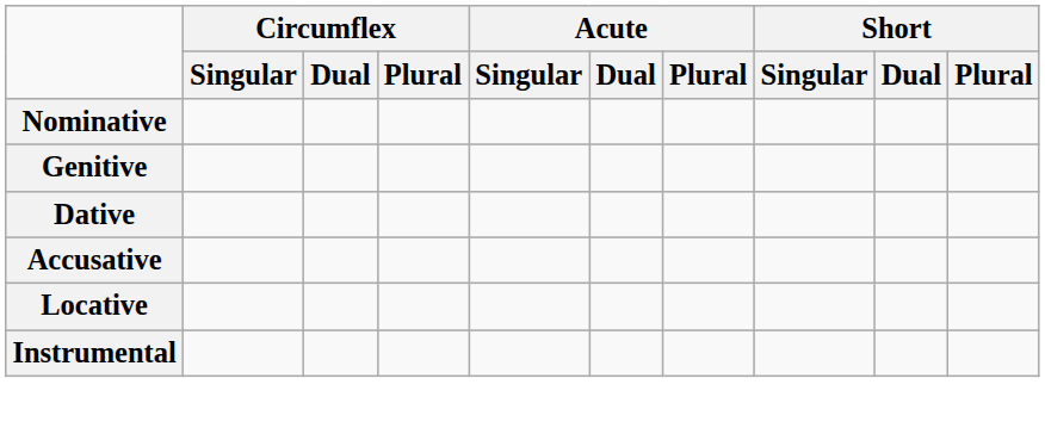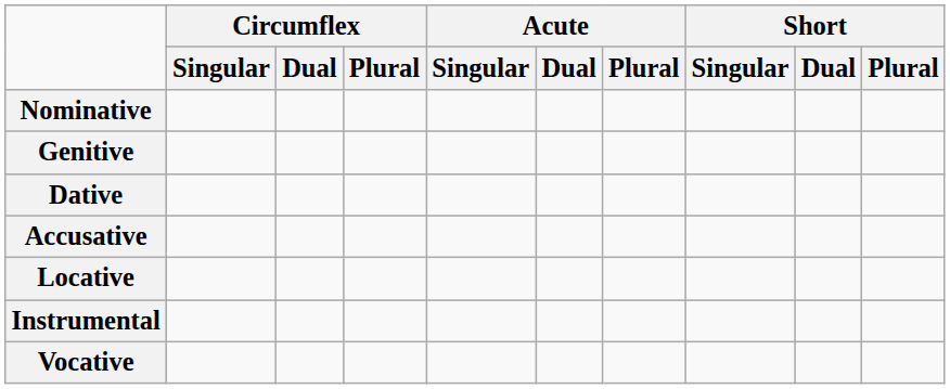+ row: Vocative
